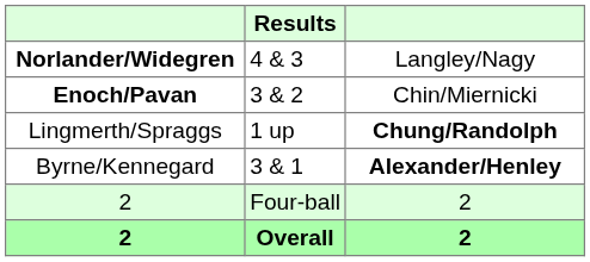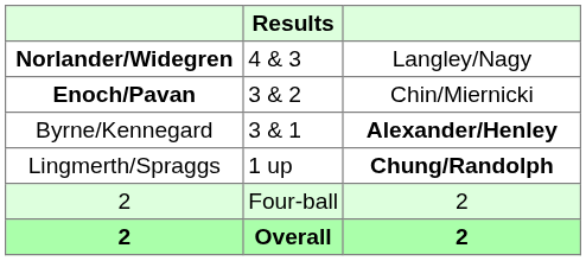rows swapped: Lingmerth/Spraggs <-> Byrne/Kennegard
